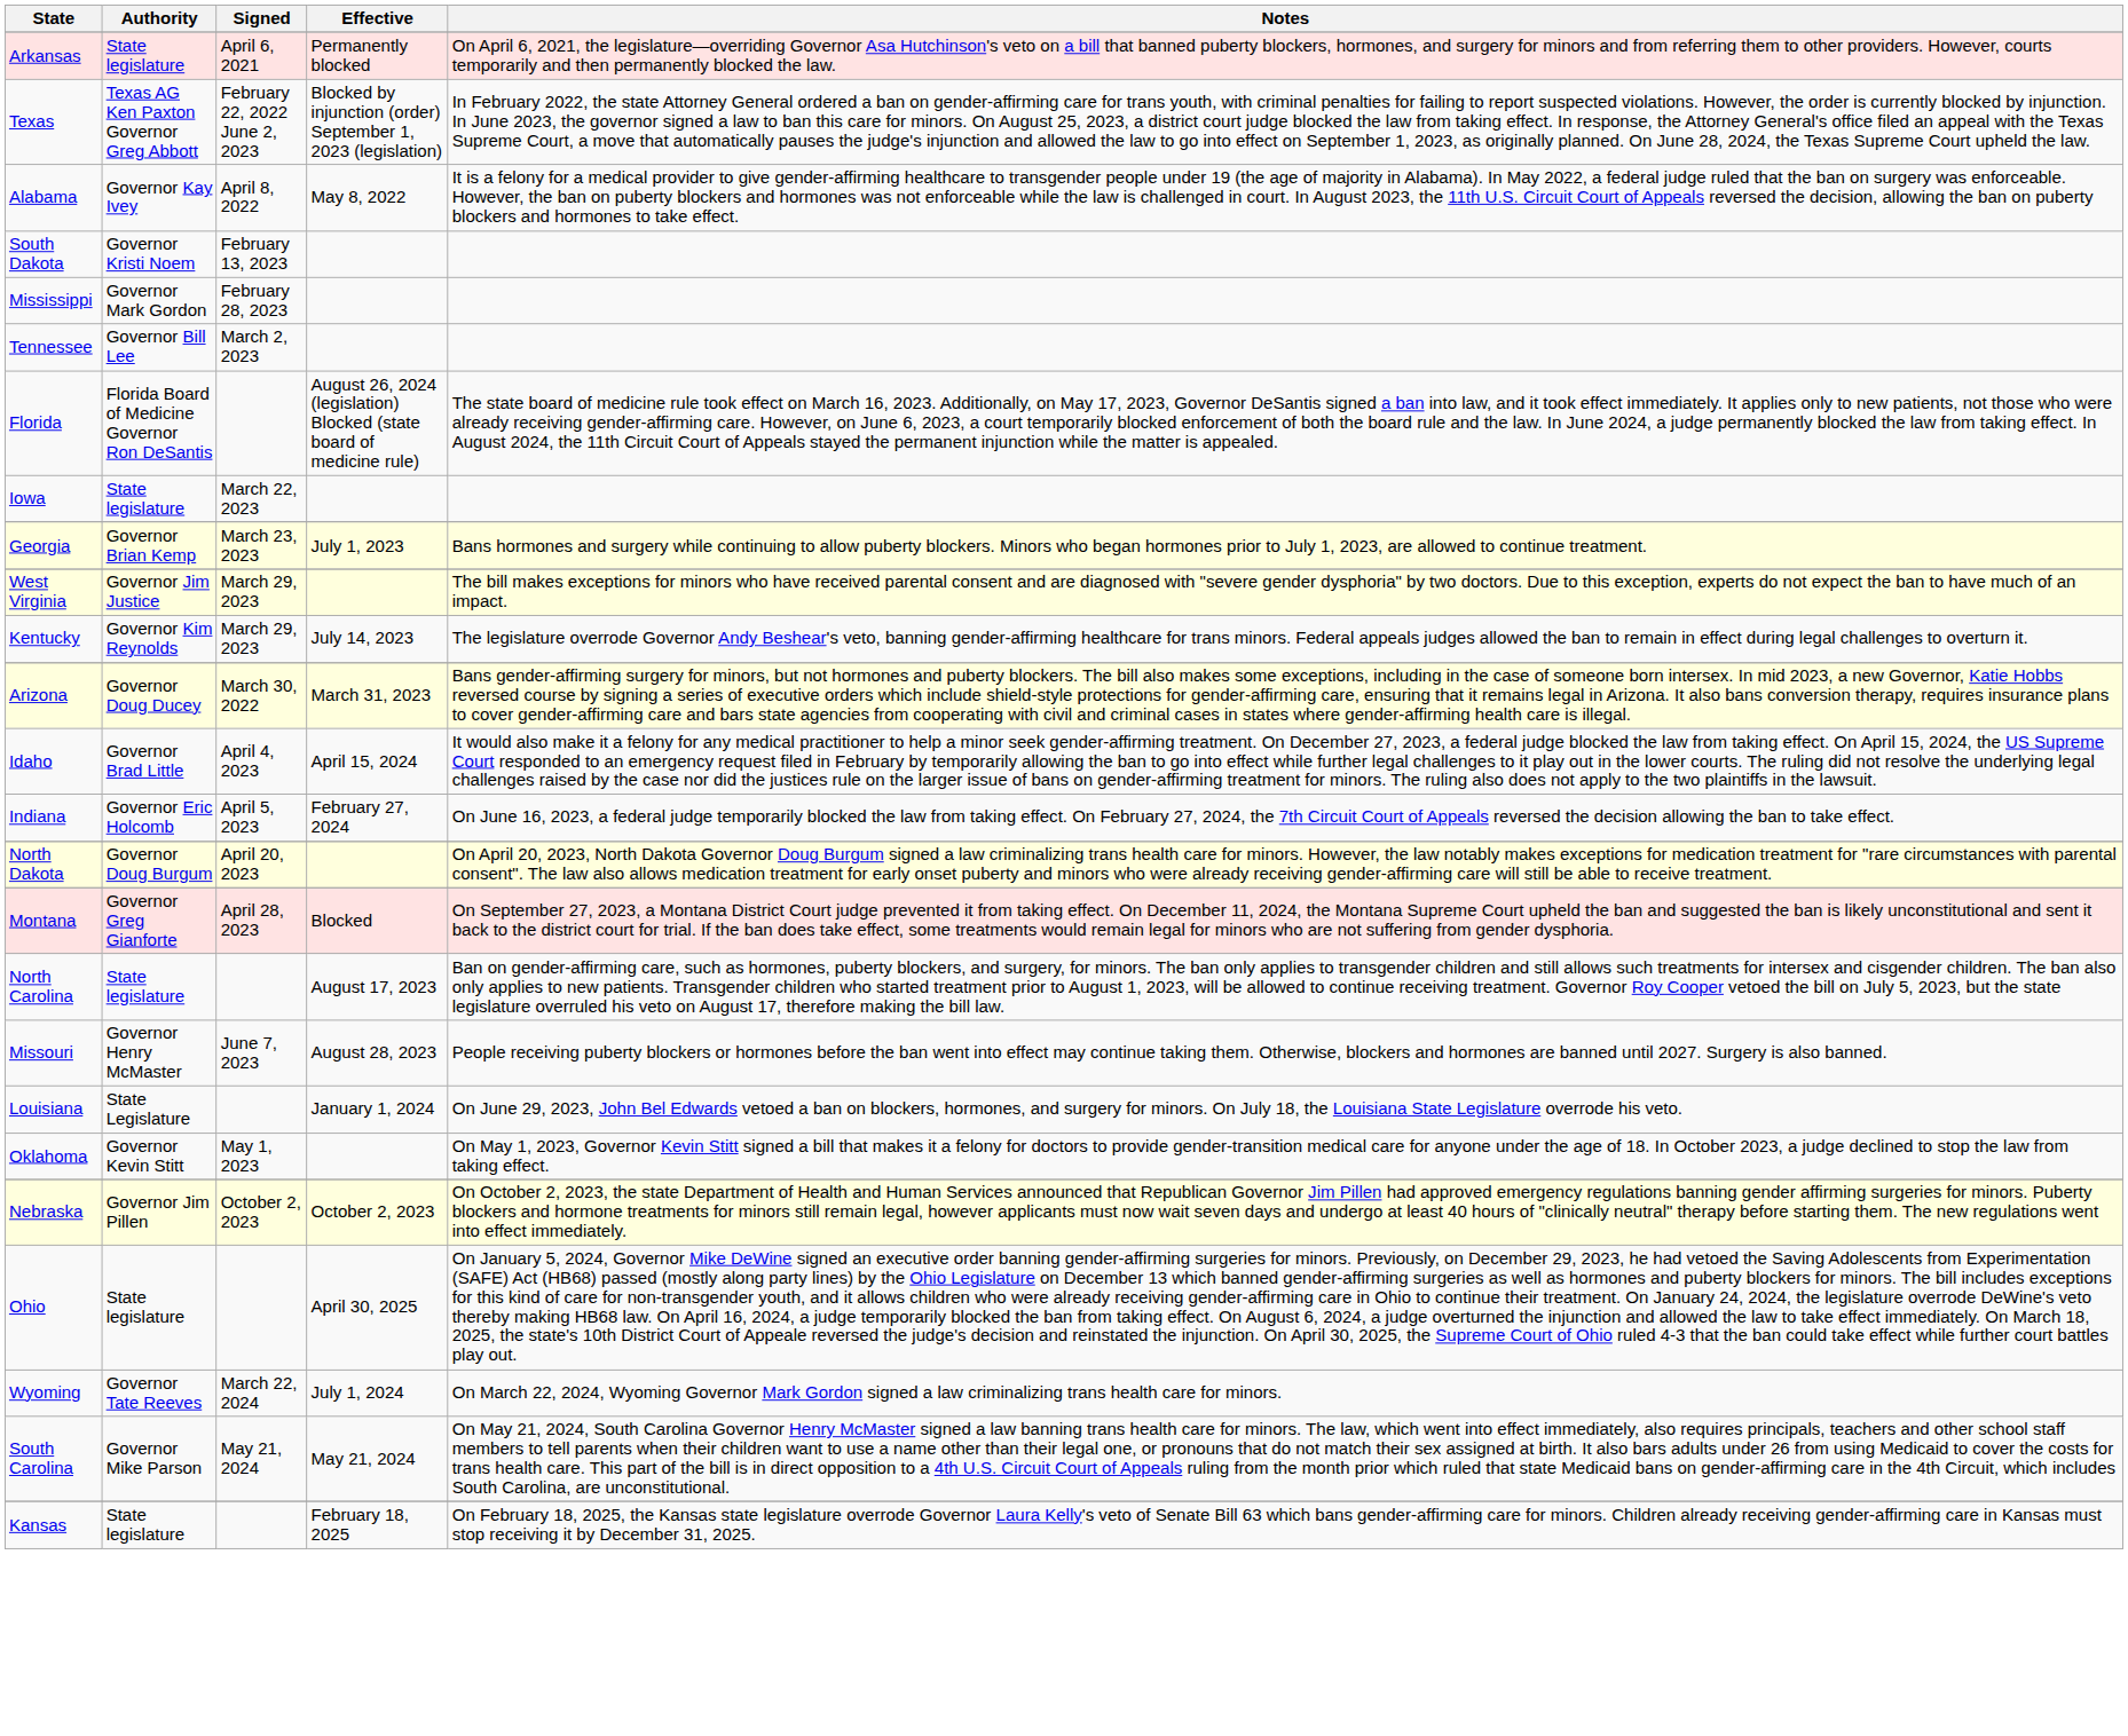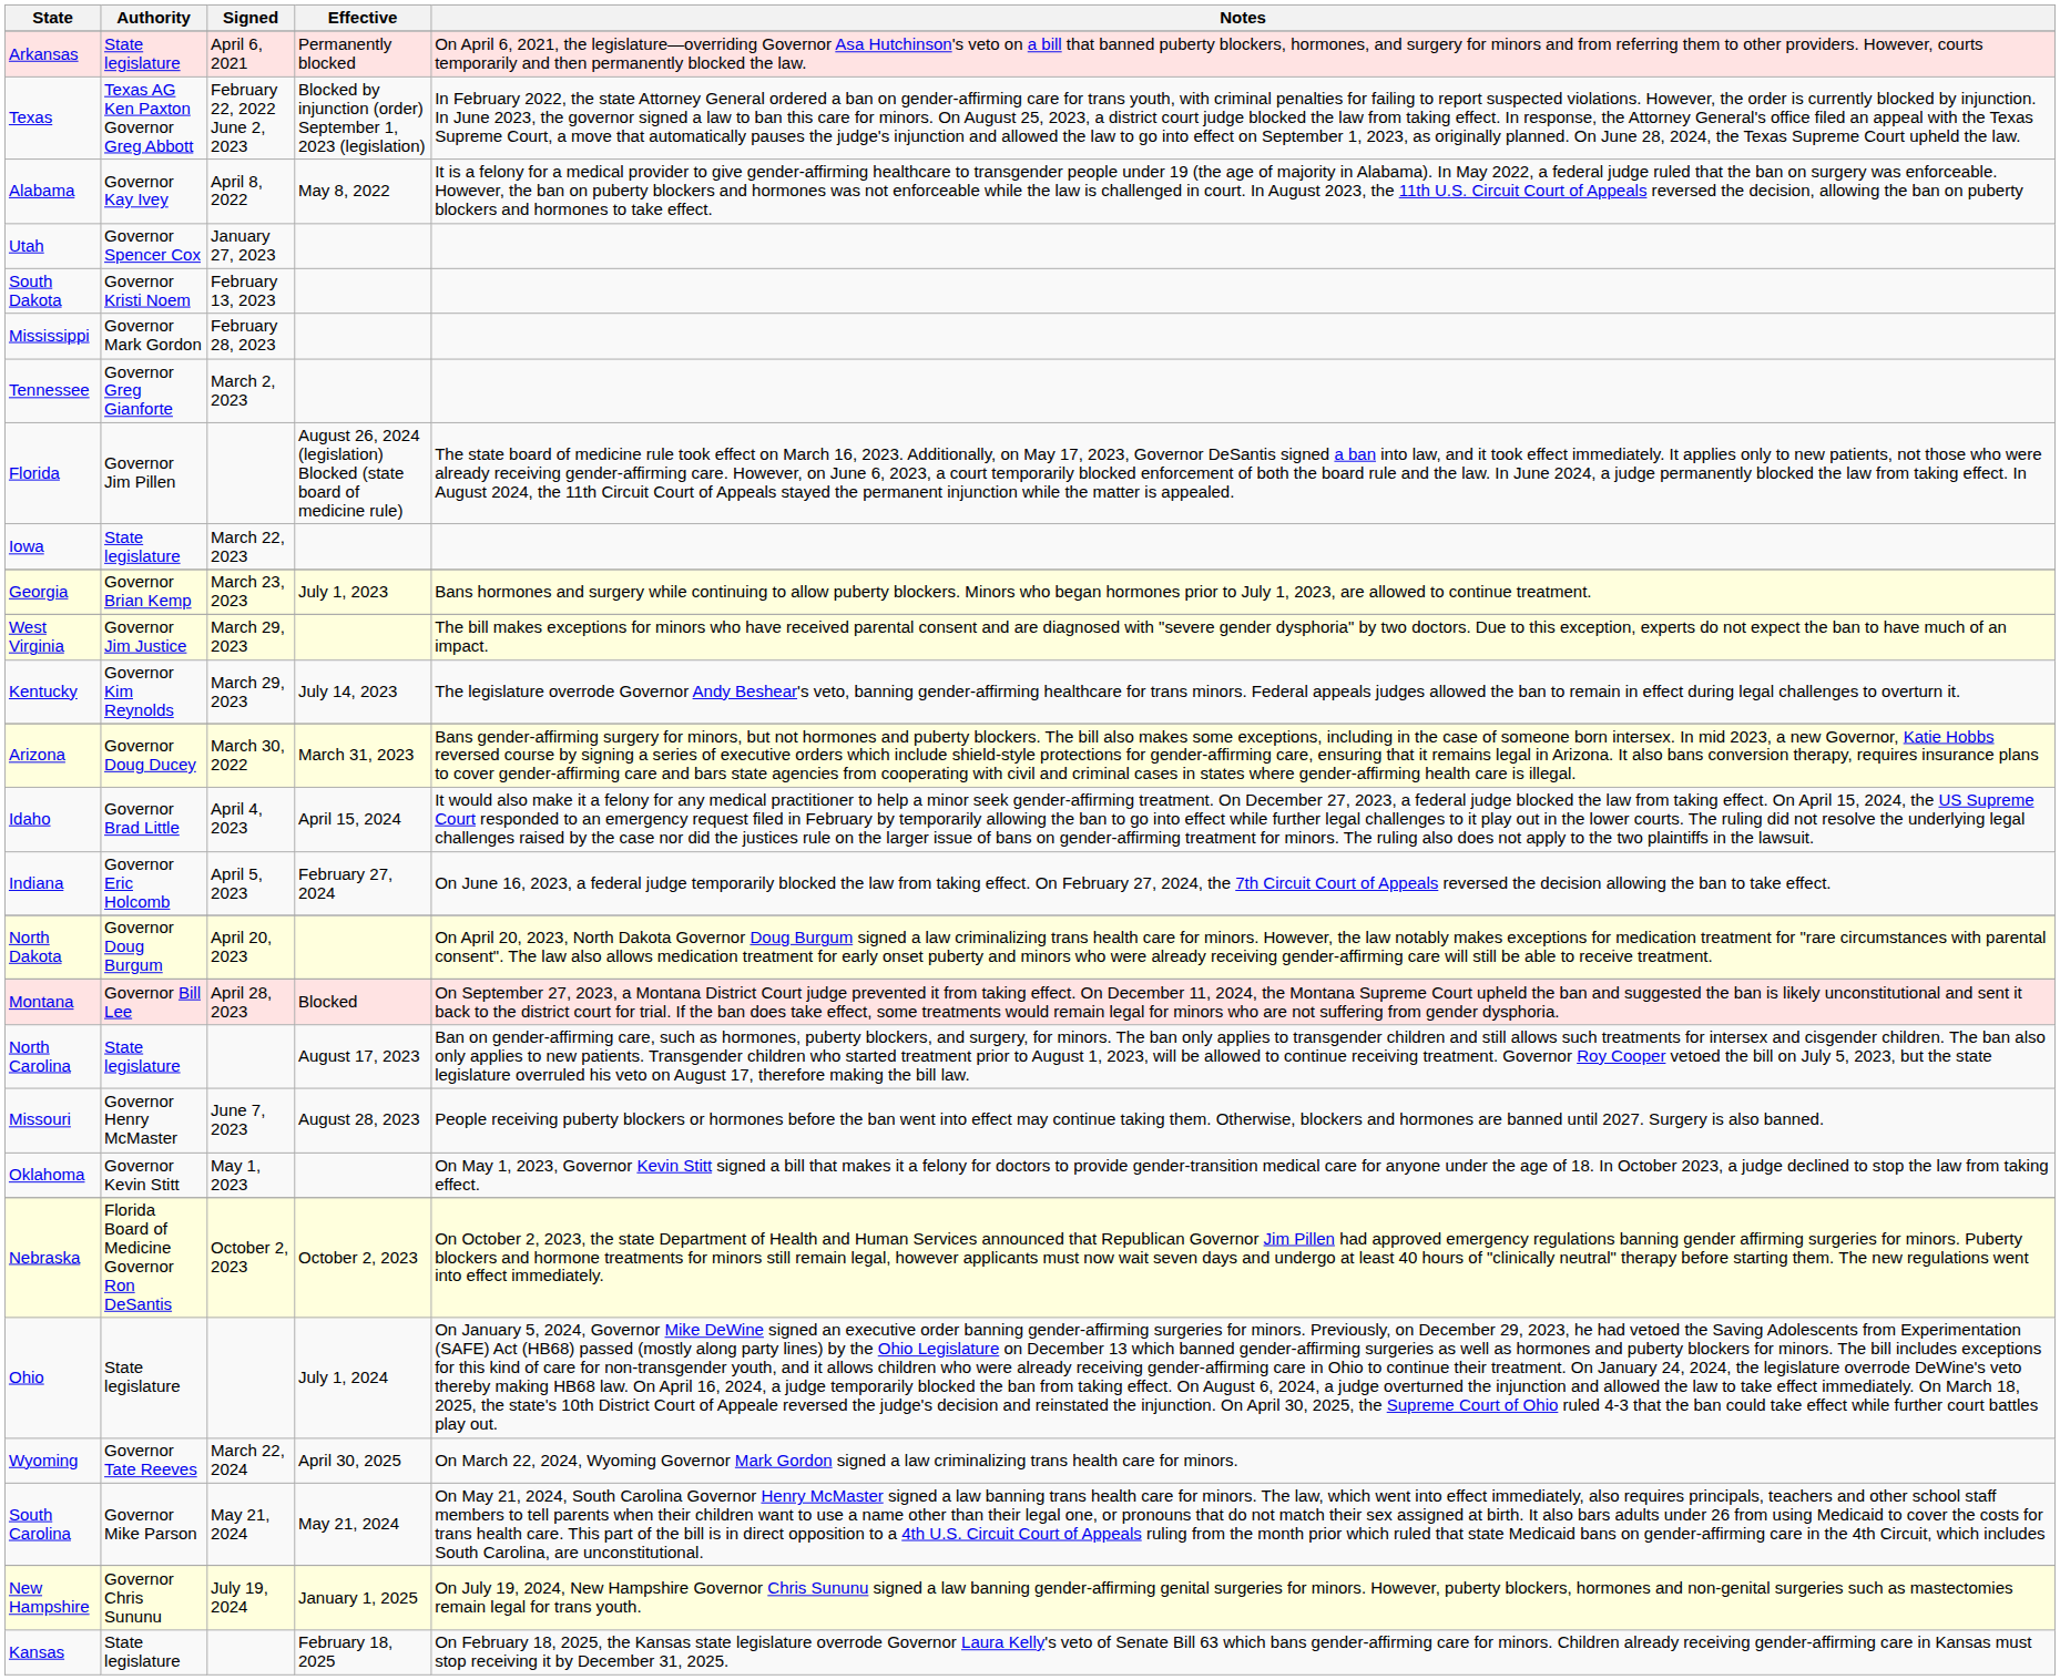+ row: Utah | Governor Spencer Cox | January 27, 2023
Tennessee | Authority: Governor Bill Lee -> Governor Greg Gianforte
Florida | Authority: Florida Board of Medicine Governor Ron DeSantis -> Governor Jim Pillen
Montana | Authority: Governor Greg Gianforte -> Governor Bill Lee
- row: Louisiana | State Legislature | January 1, 2024 | On June 29, 2023, John Bel Edwards vetoed a ban on blockers, hormones, and surgery for minors. On July 18, the Louisiana State Legislature overrode his veto.
Nebraska | Authority: Governor Jim Pillen -> Florida Board of Medicine Governor Ron DeSantis
Ohio | Effective: April 30, 2025 -> July 1, 2024
Wyoming | Effective: July 1, 2024 -> April 30, 2025
+ row: New Hampshire | Governor Chris Sununu | July 19, 2024 | January 1, 2025 | On July 19, 2024, New Hampshire Governor Chris Sununu signed a law banning gender-affirming genital surgeries for minors. However, puberty blockers, hormones and non-genital surgeries such as mastectomies remain legal for trans youth.
